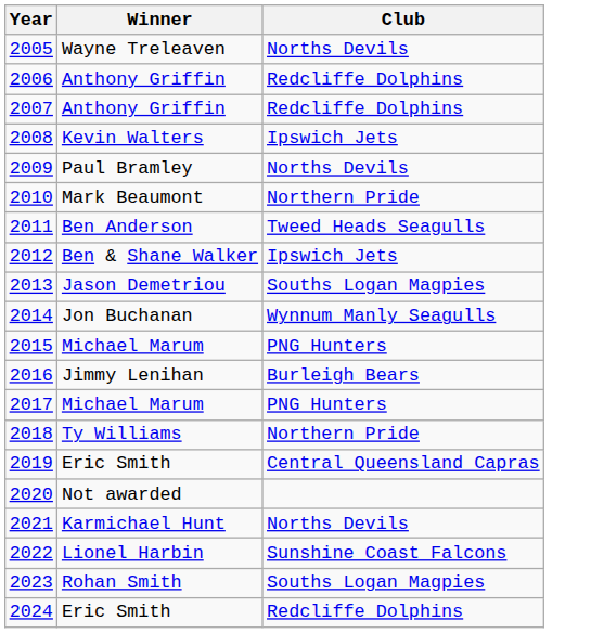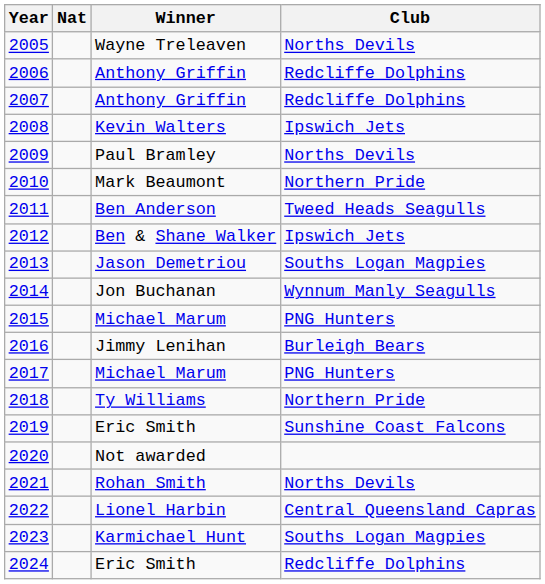+ column: Nat
2019 | Club: Central Queensland Capras -> Sunshine Coast Falcons
2021 | Winner: Karmichael Hunt -> Rohan Smith
2022 | Club: Sunshine Coast Falcons -> Central Queensland Capras
2023 | Winner: Rohan Smith -> Karmichael Hunt
